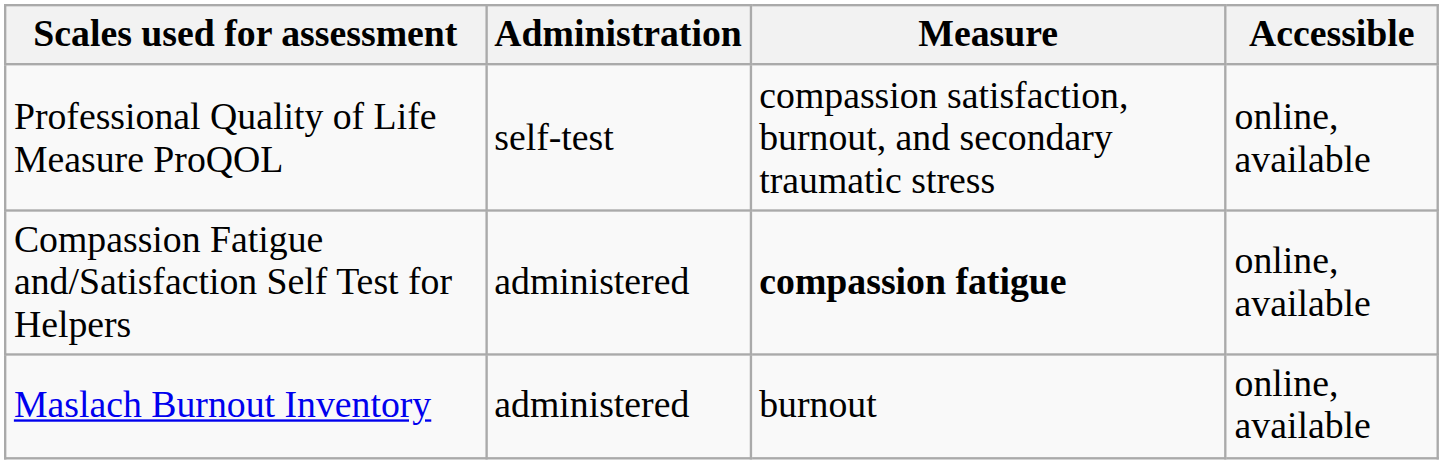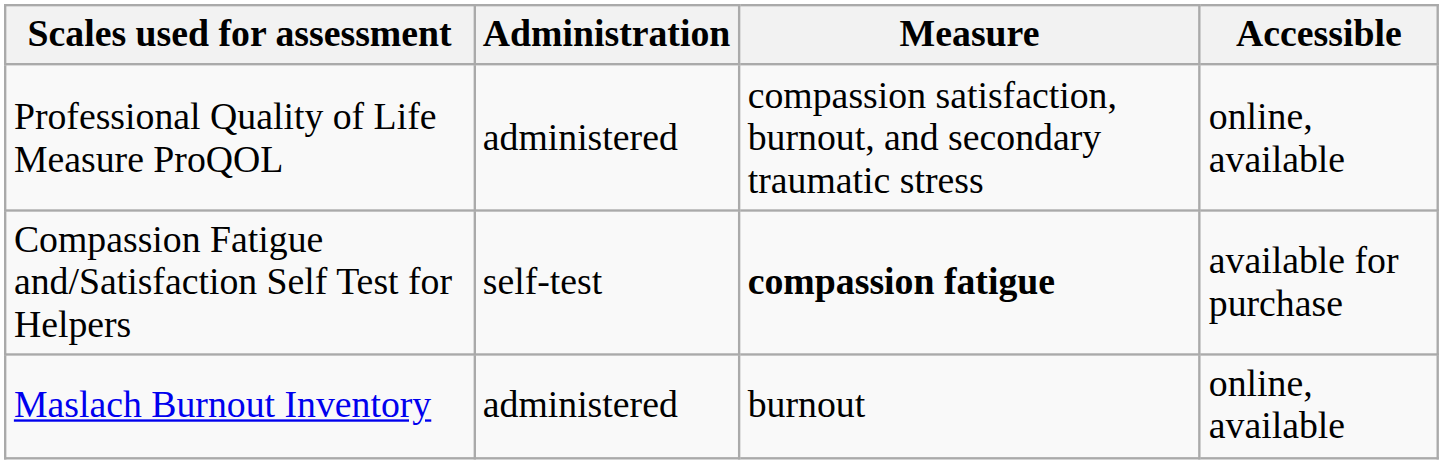Professional Quality of Life Measure ProQOL | Administration: self-test -> administered
Compassion Fatigue and/Satisfaction Self Test for Helpers | Administration: administered -> self-test
Compassion Fatigue and/Satisfaction Self Test for Helpers | Accessible: online, available -> available for purchase
